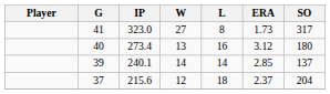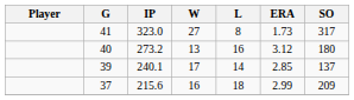40 | IP: 273.4 -> 273.2
39 | W: 14 -> 17
37 | W: 12 -> 16
37 | ERA: 2.37 -> 2.99
37 | SO: 204 -> 209
